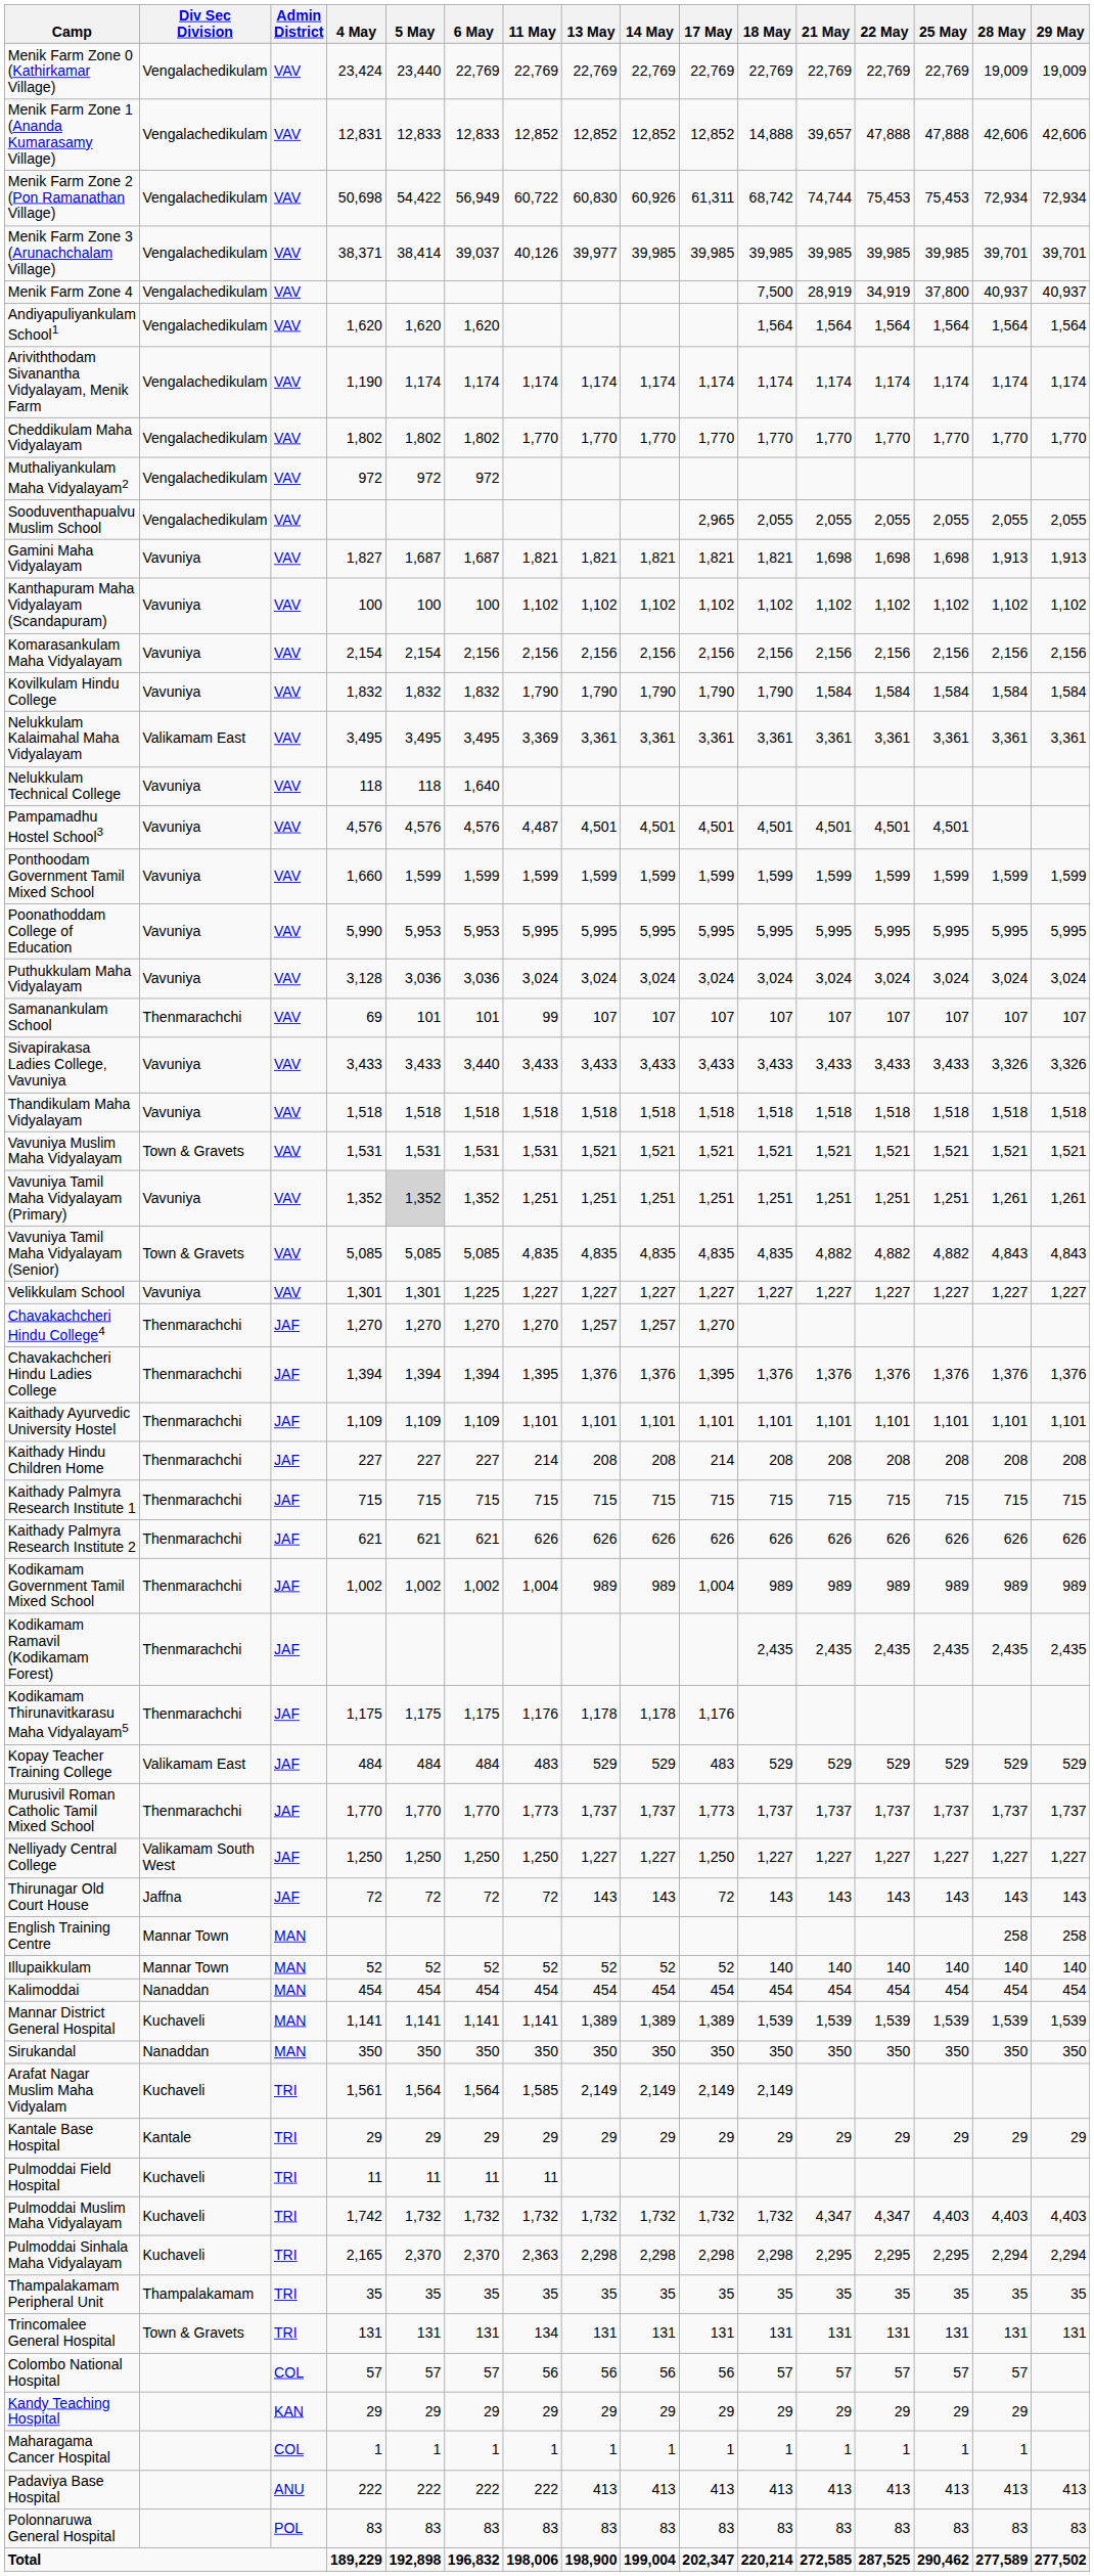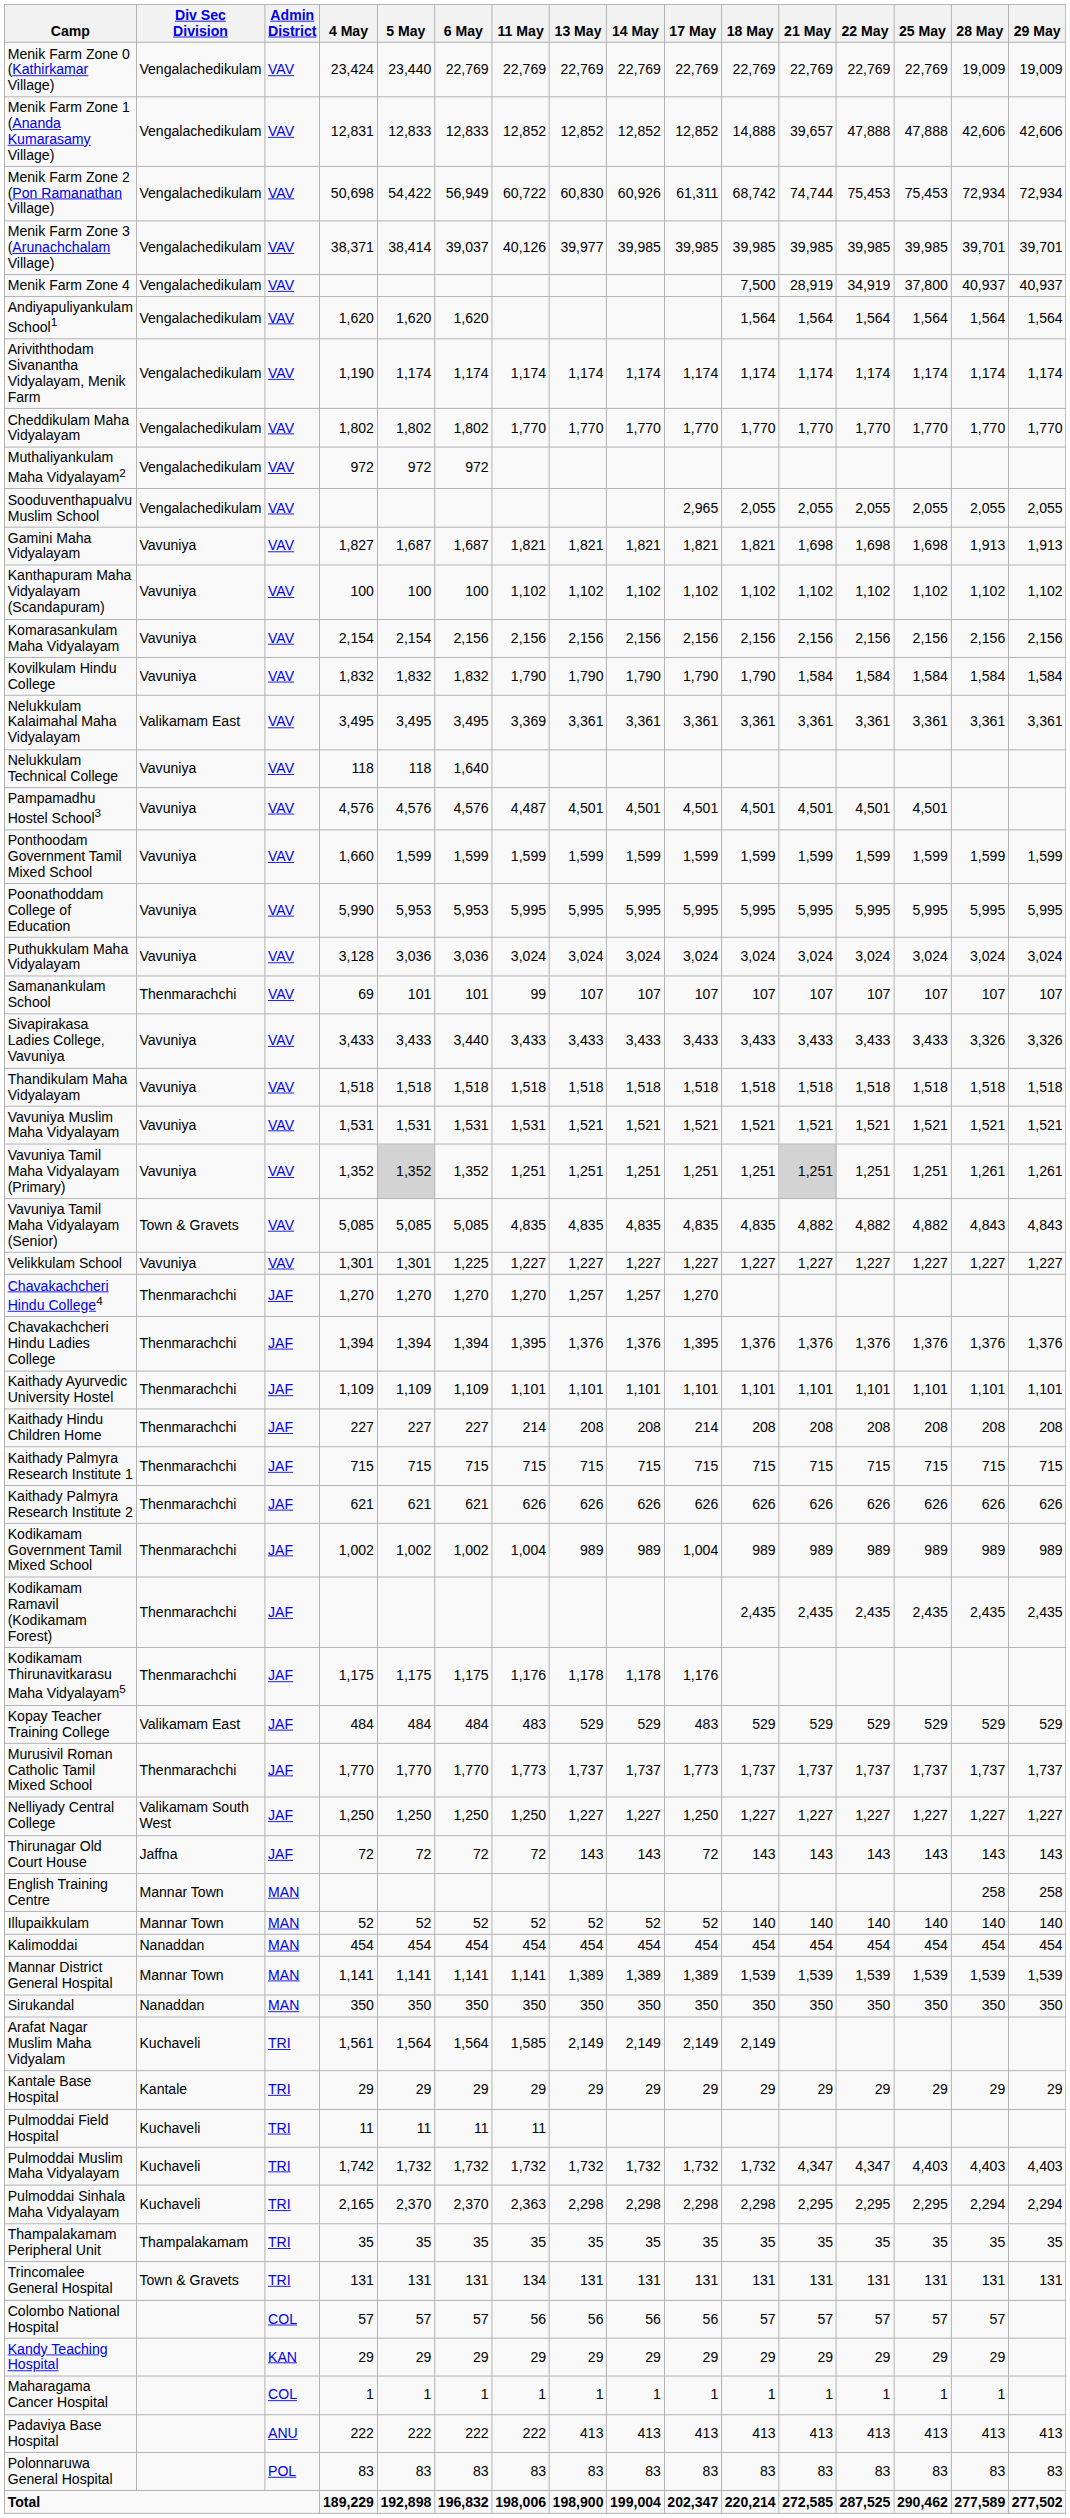Vavuniya Muslim Maha Vidyalayam | Div Sec Division: Town & Gravets -> Vavuniya
Vavuniya Tamil Maha Vidyalayam (Primary) | 21 May: no background -> lightgrey background
Mannar District General Hospital | Div Sec Division: Kuchaveli -> Mannar Town
